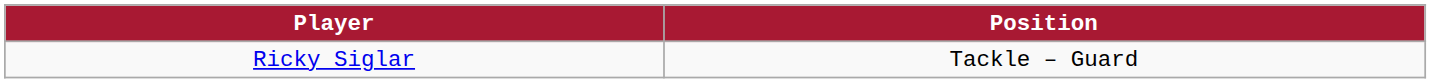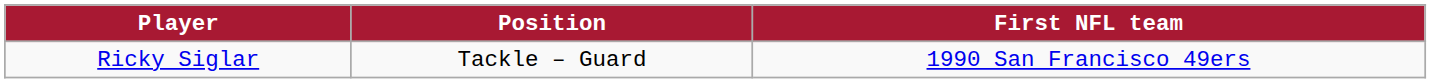+ column: First NFL team | 1990 San Francisco 49ers
